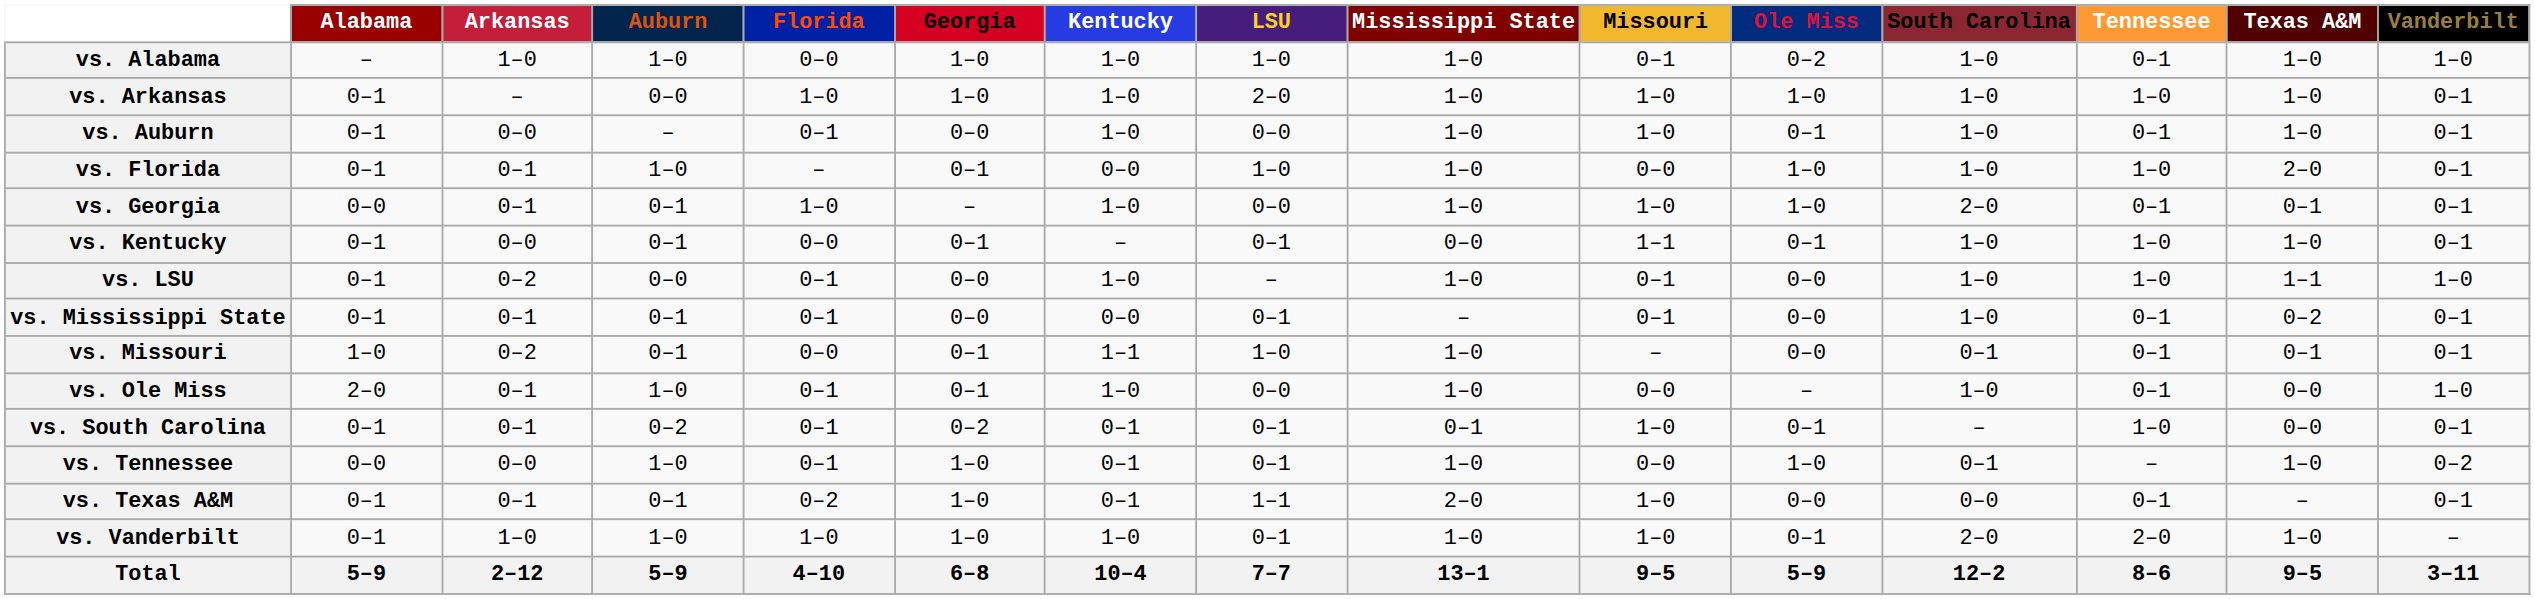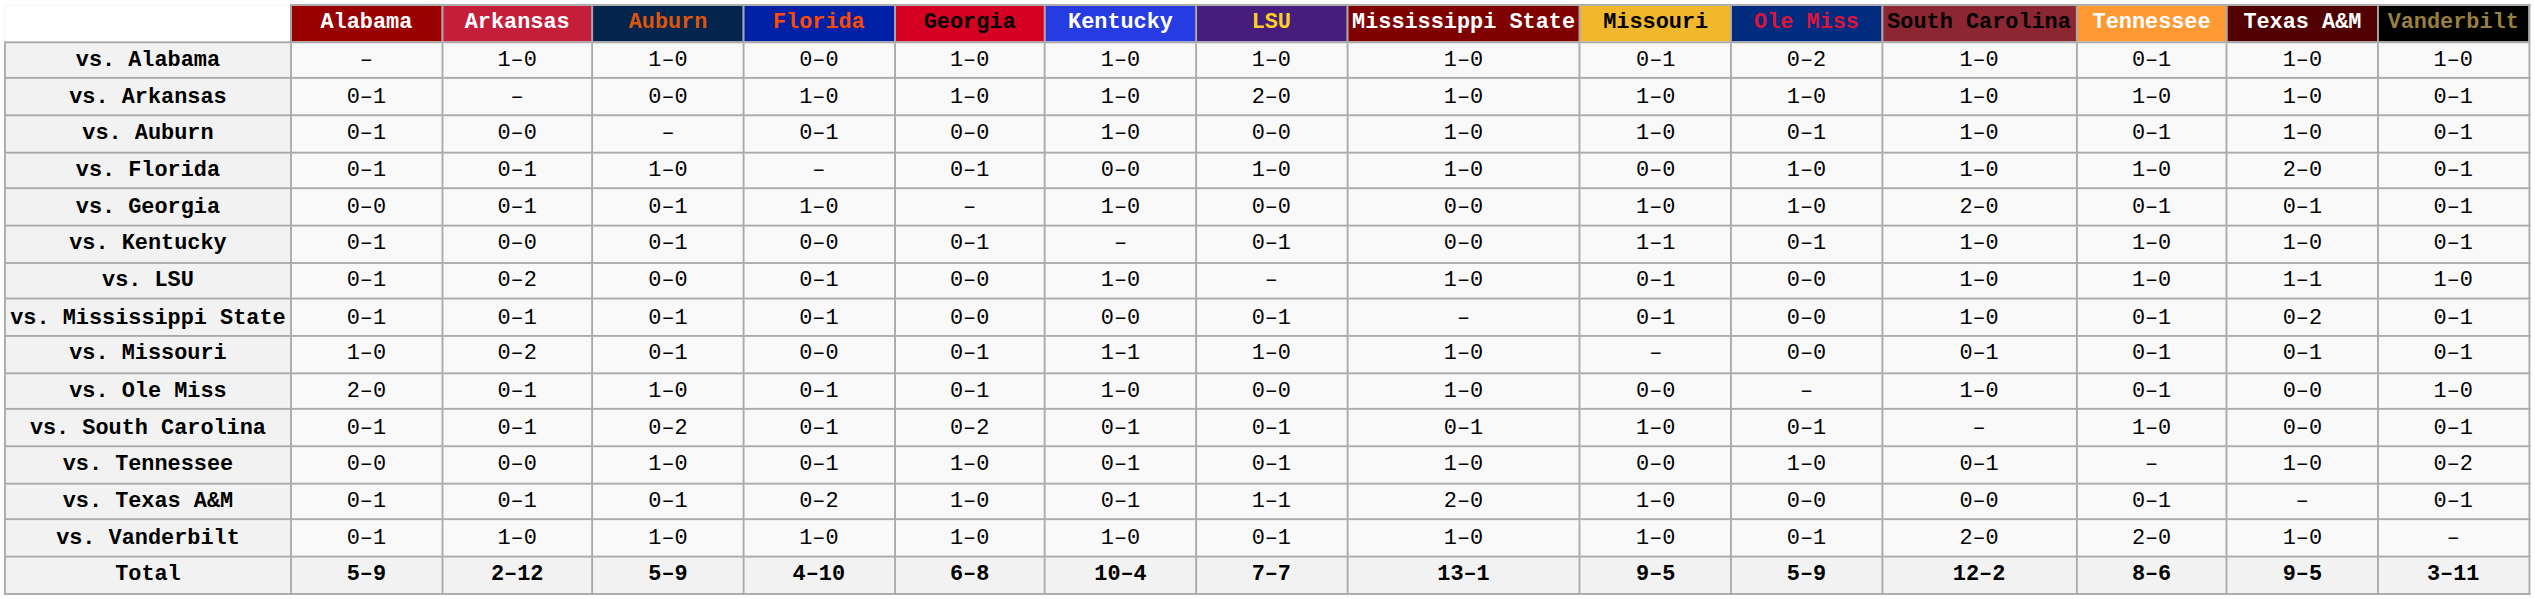vs. Georgia | Mississippi State: 1–0 -> 0–0
